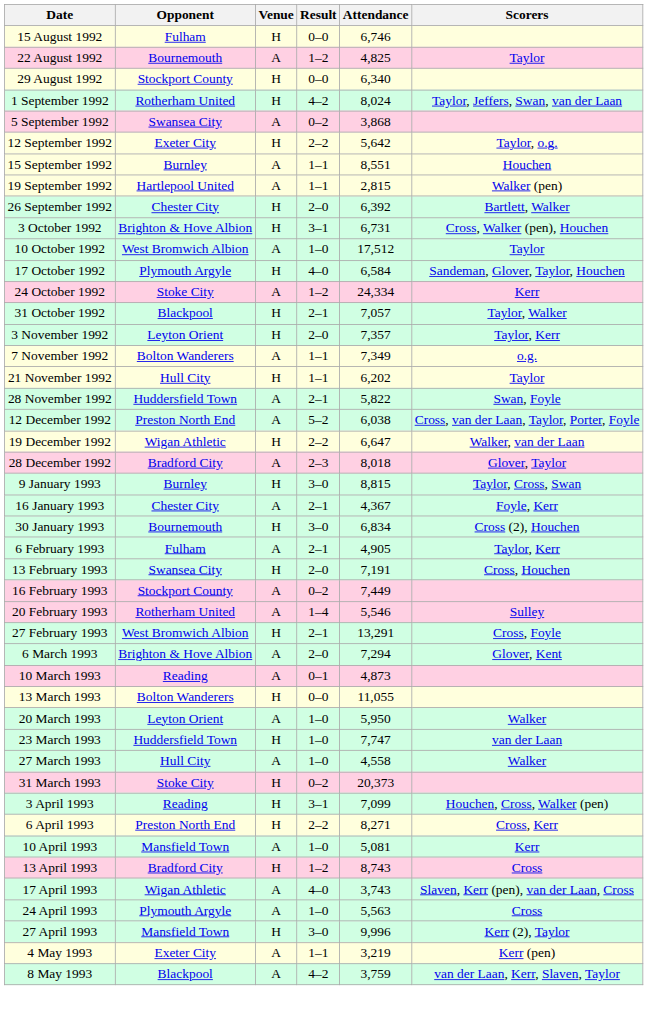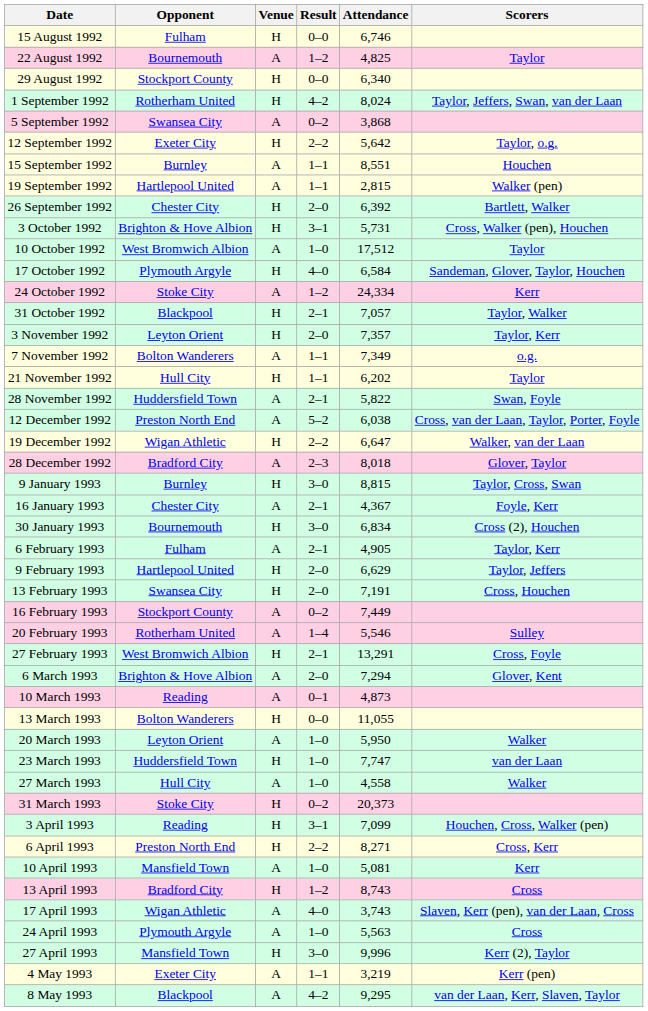3 October 1992 | Attendance: 6,731 -> 5,731
+ row: 9 February 1993 | Hartlepool United | H | 2–0 | 6,629 | Taylor, Jeffers
8 May 1993 | Attendance: 3,759 -> 9,295
